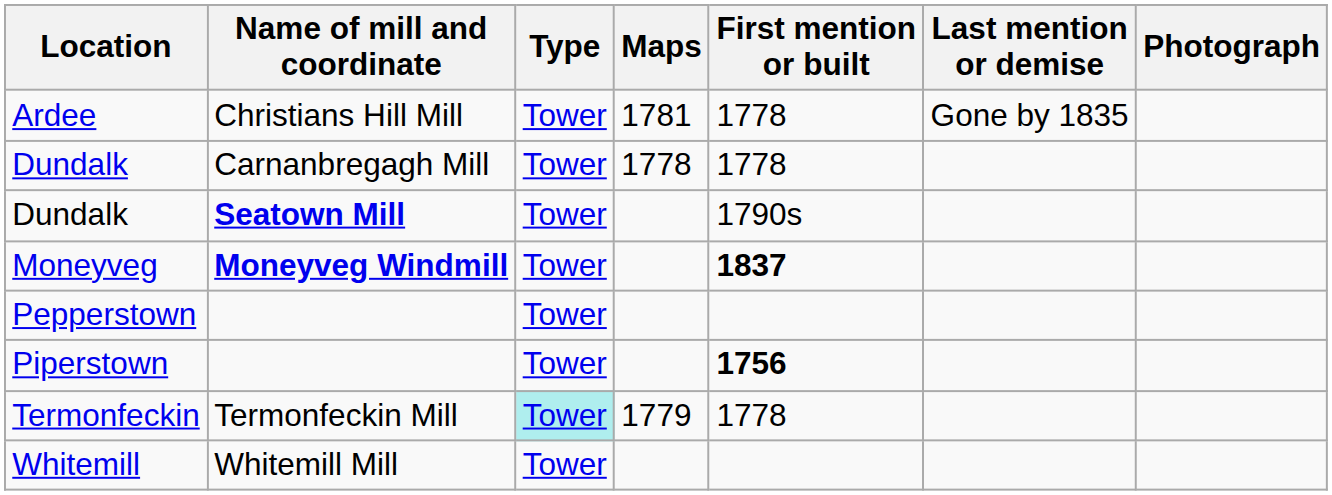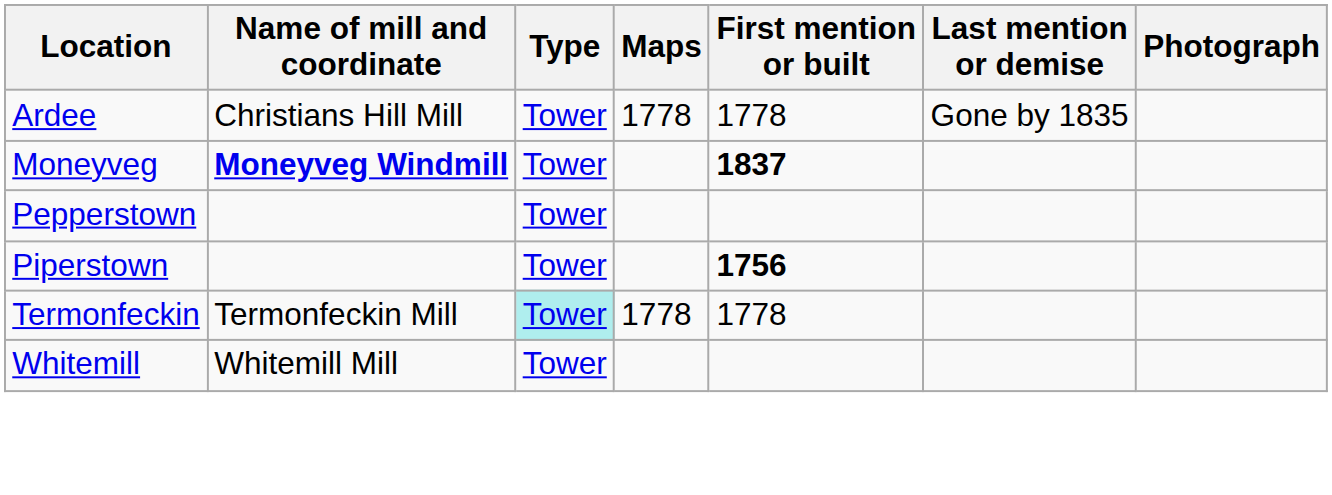Ardee | Maps: 1781 -> 1778
- row: Dundalk | Carnanbregagh Mill | Tower | 1778 | 1778
- row: Dundalk | Seatown Mill | Tower | 1790s
Termonfeckin | Maps: 1779 -> 1778
